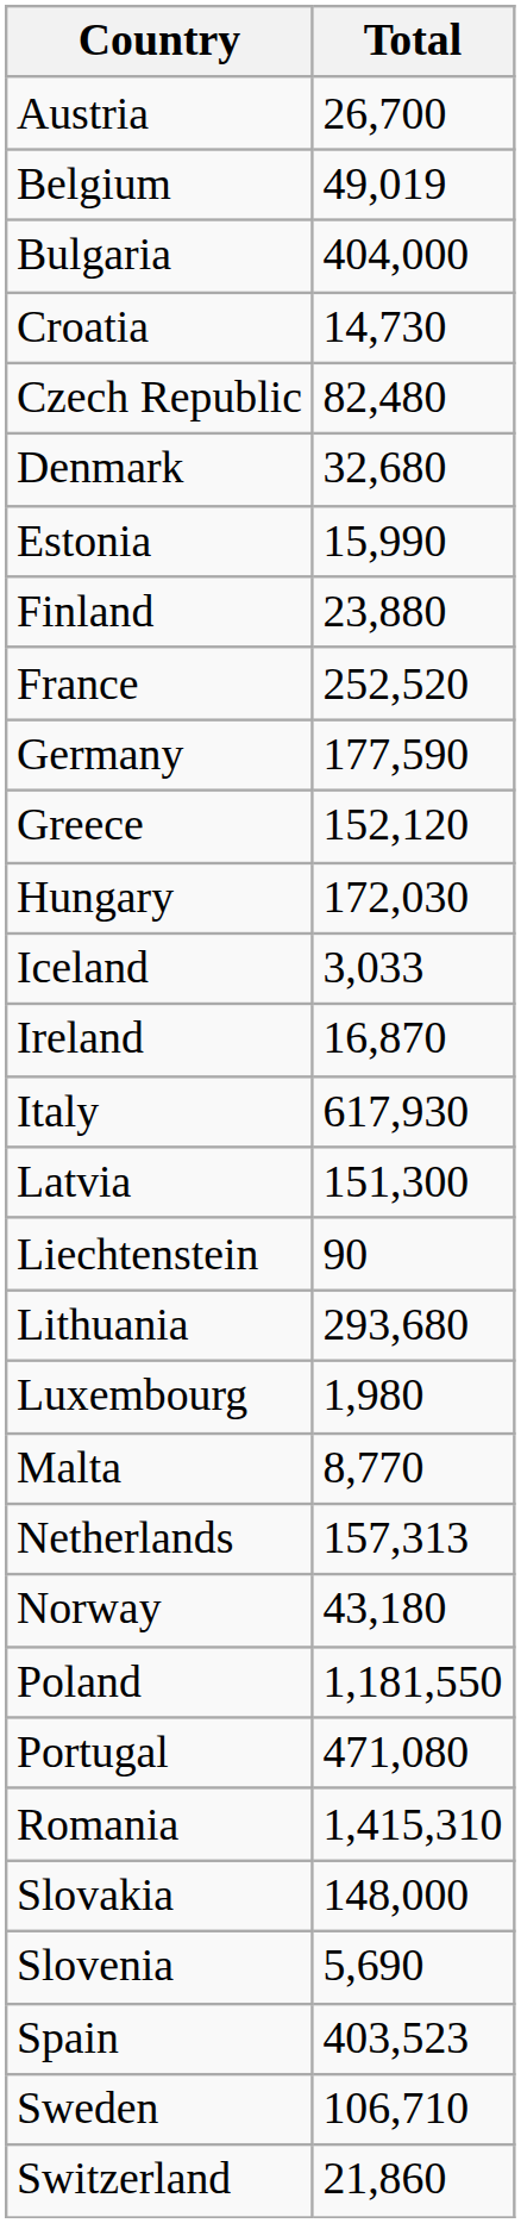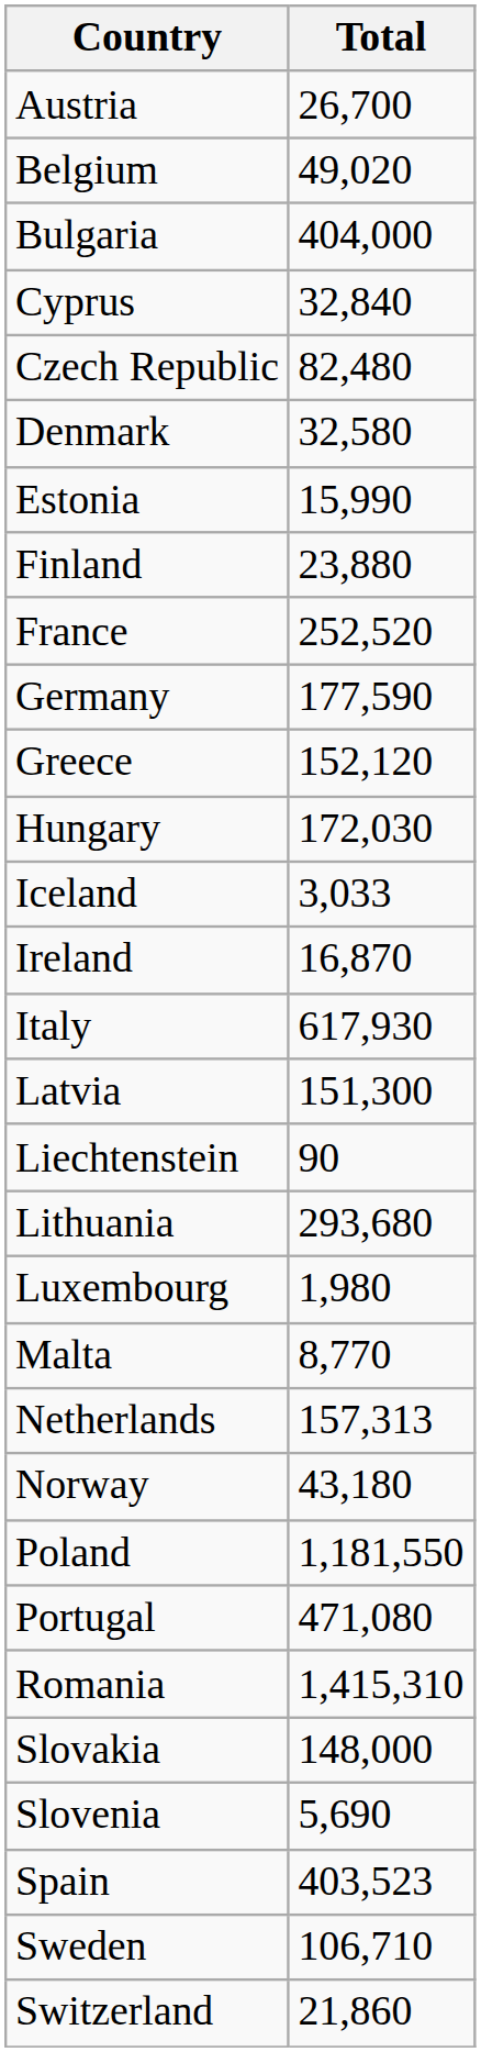Belgium | Total: 49,019 -> 49,020
- row: Croatia | 14,730
+ row: Cyprus | 32,840
Denmark | Total: 32,680 -> 32,580
